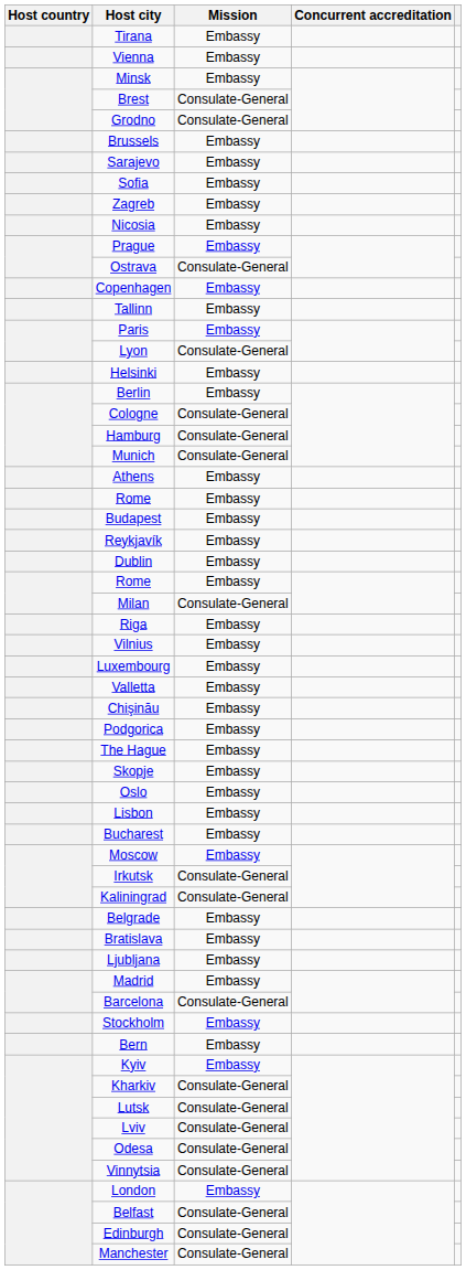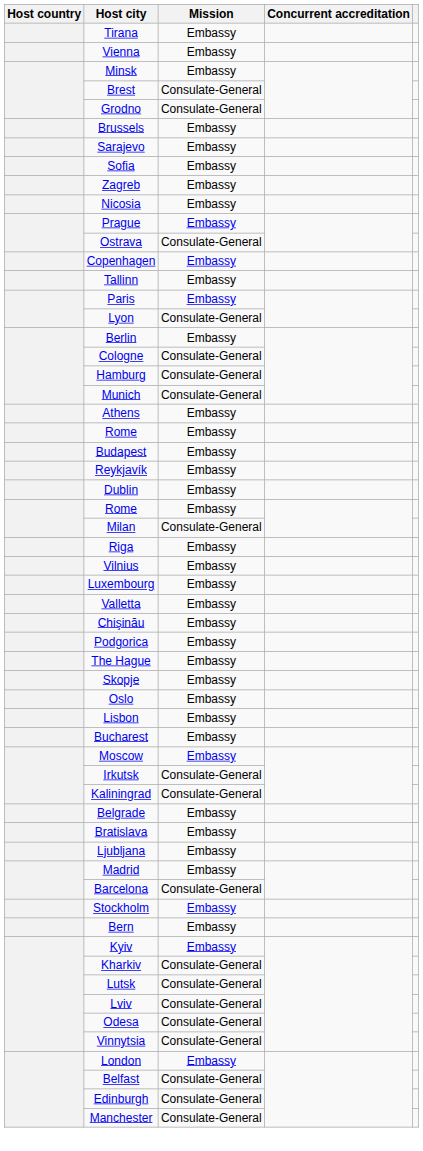- row: Helsinki | Embassy
